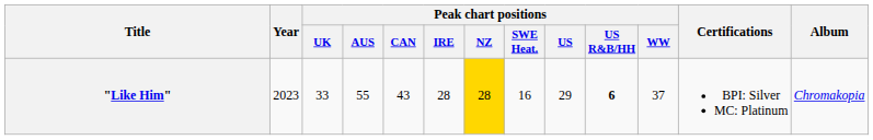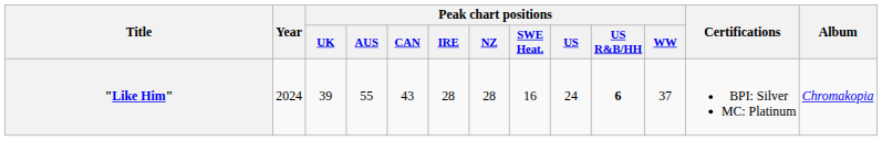"Like Him" | Year: 2023 -> 2024
"Like Him" | Peak chart positions / UK: 33 -> 39
"Like Him" | Peak chart positions / NZ: gold background -> no background
"Like Him" | Peak chart positions / US: 29 -> 24
